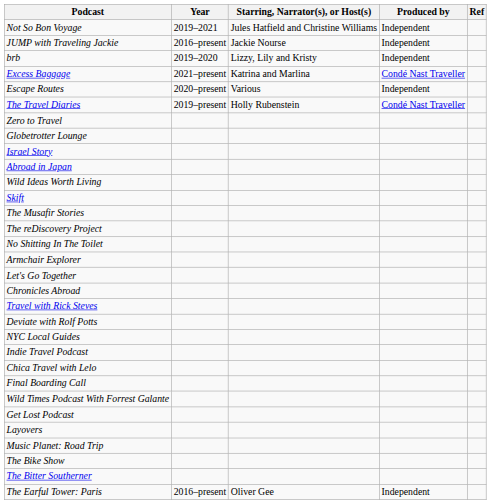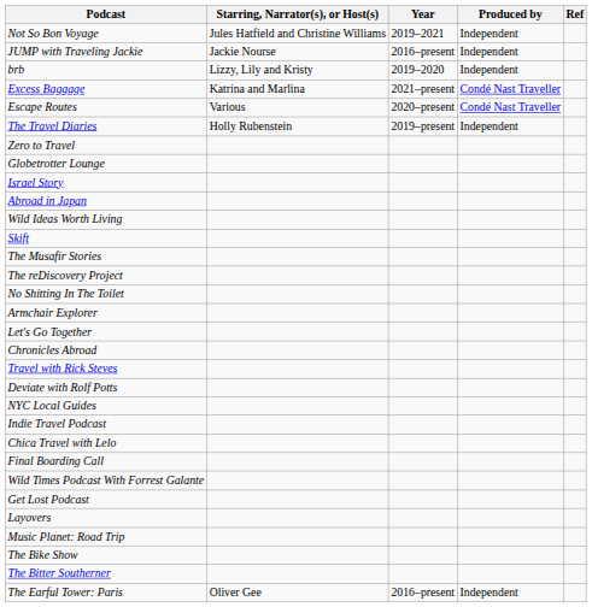columns swapped: Year <-> Starring, Narrator(s), or Host(s)
Escape Routes | Produced by: Independent -> Condé Nast Traveller
The Travel Diaries | Produced by: Condé Nast Traveller -> Independent
